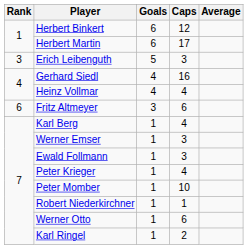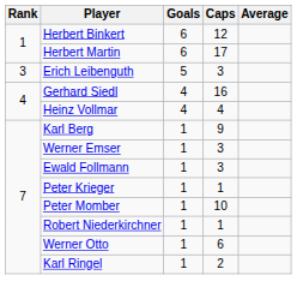- row: 6 | Fritz Altmeyer | 3 | 6
Karl Berg | Caps: 4 -> 9
Peter Krieger | Caps: 4 -> 1
